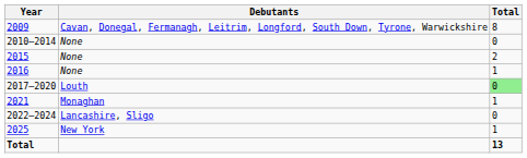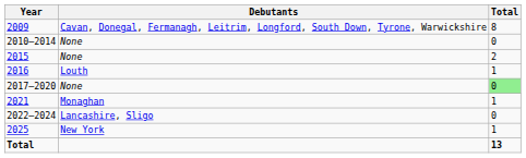2016 | Debutants: None -> Louth
2017–2020 | Debutants: Louth -> None
